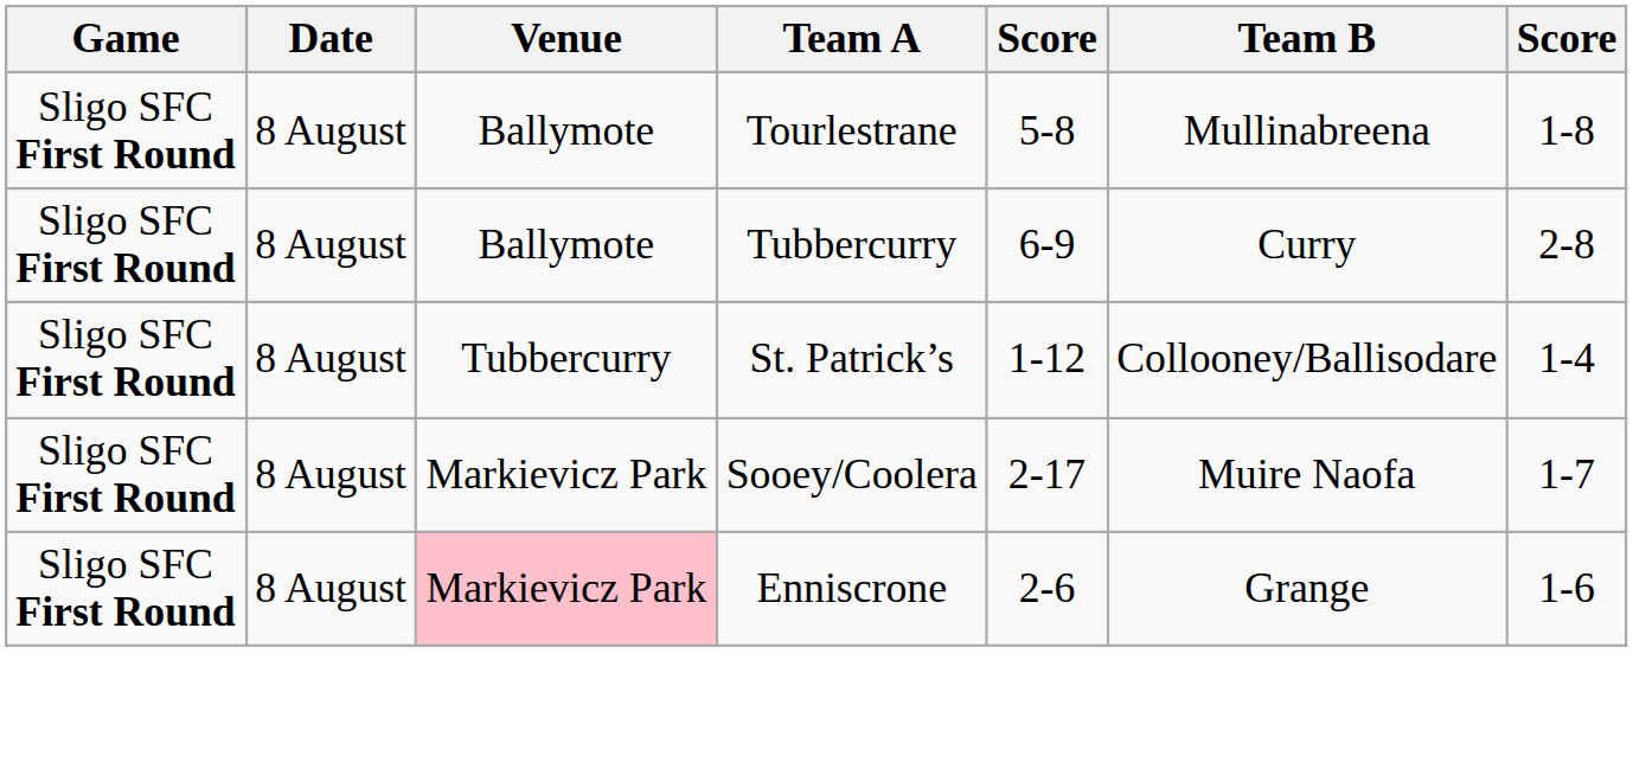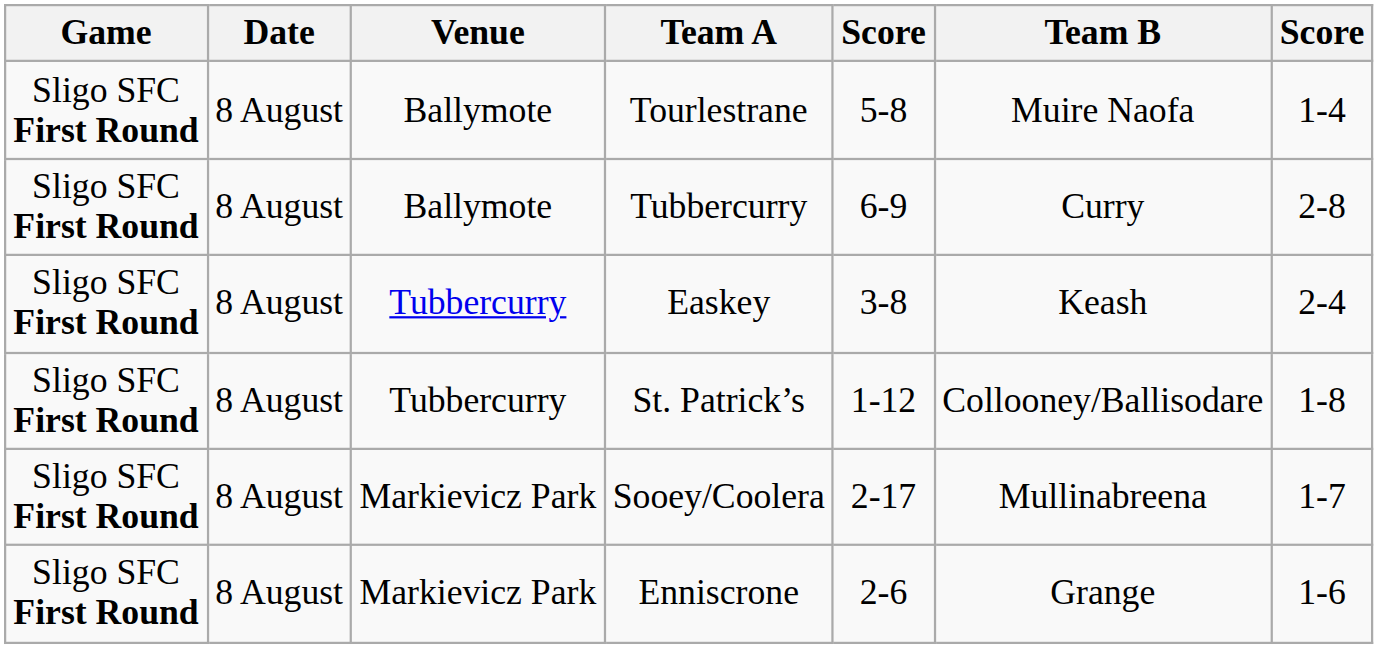Tourlestrane | Team B: Mullinabreena -> Muire Naofa
Tourlestrane | column 7: 1-8 -> 1-4
+ row: Sligo SFC First Round | 8 August | Tubbercurry | Easkey | 3-8 | Keash | 2-4
St. Patrick’s | column 7: 1-4 -> 1-8
Sooey/Coolera | Team B: Muire Naofa -> Mullinabreena
Enniscrone | Venue: pink background -> no background
